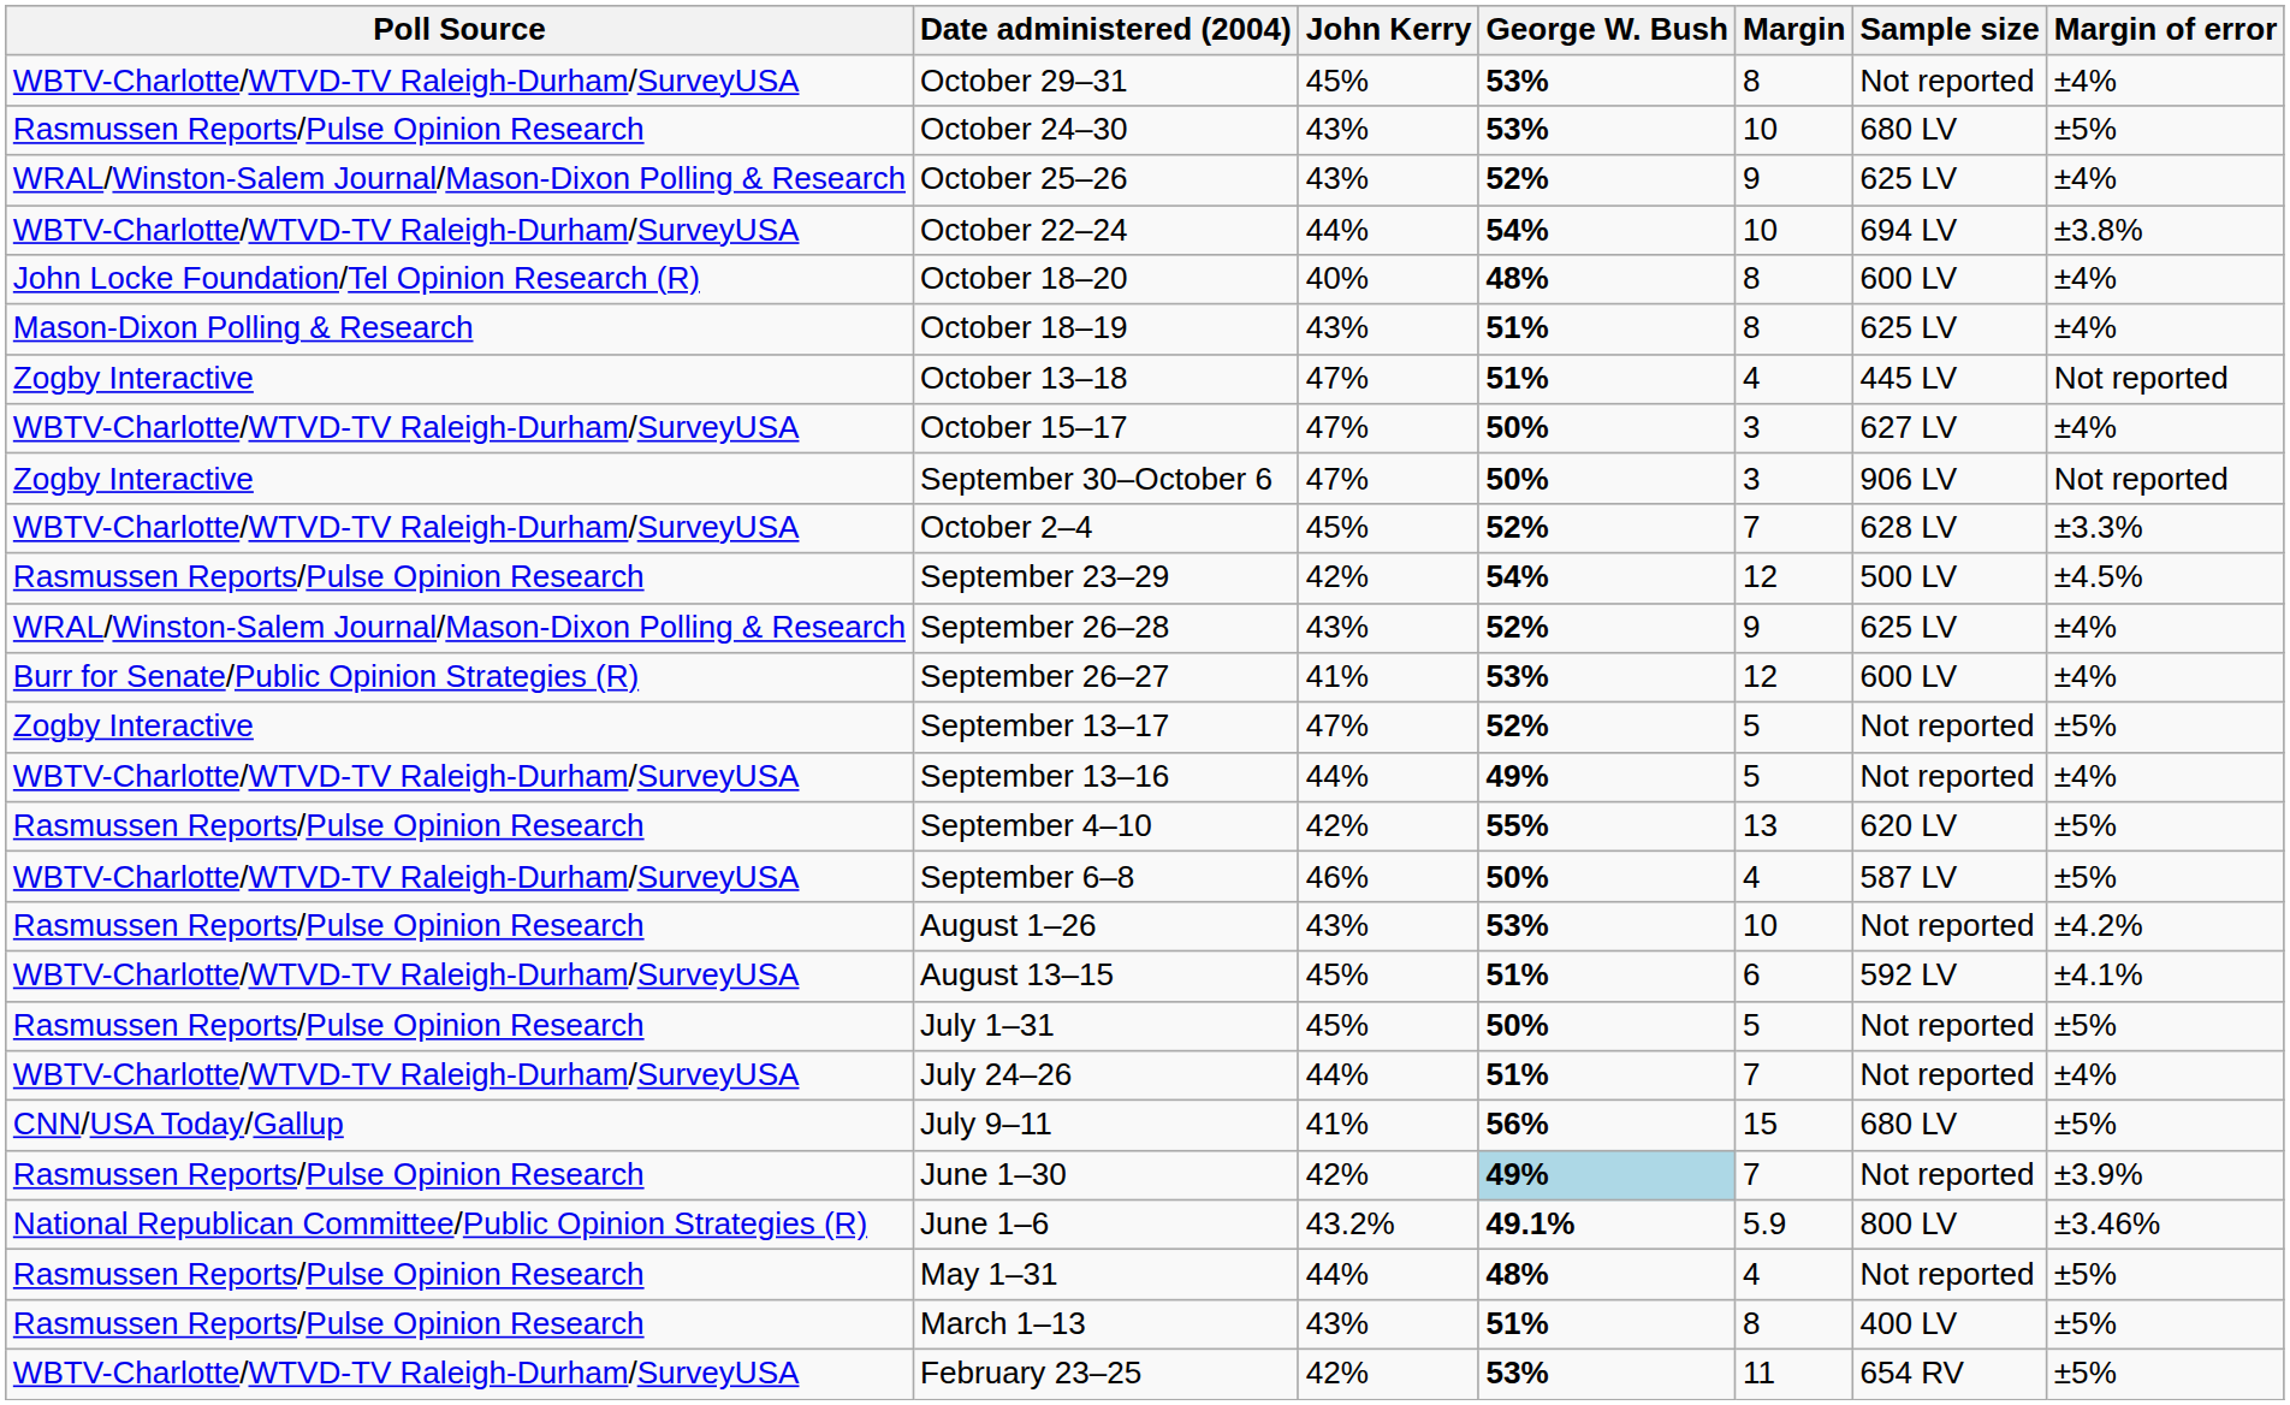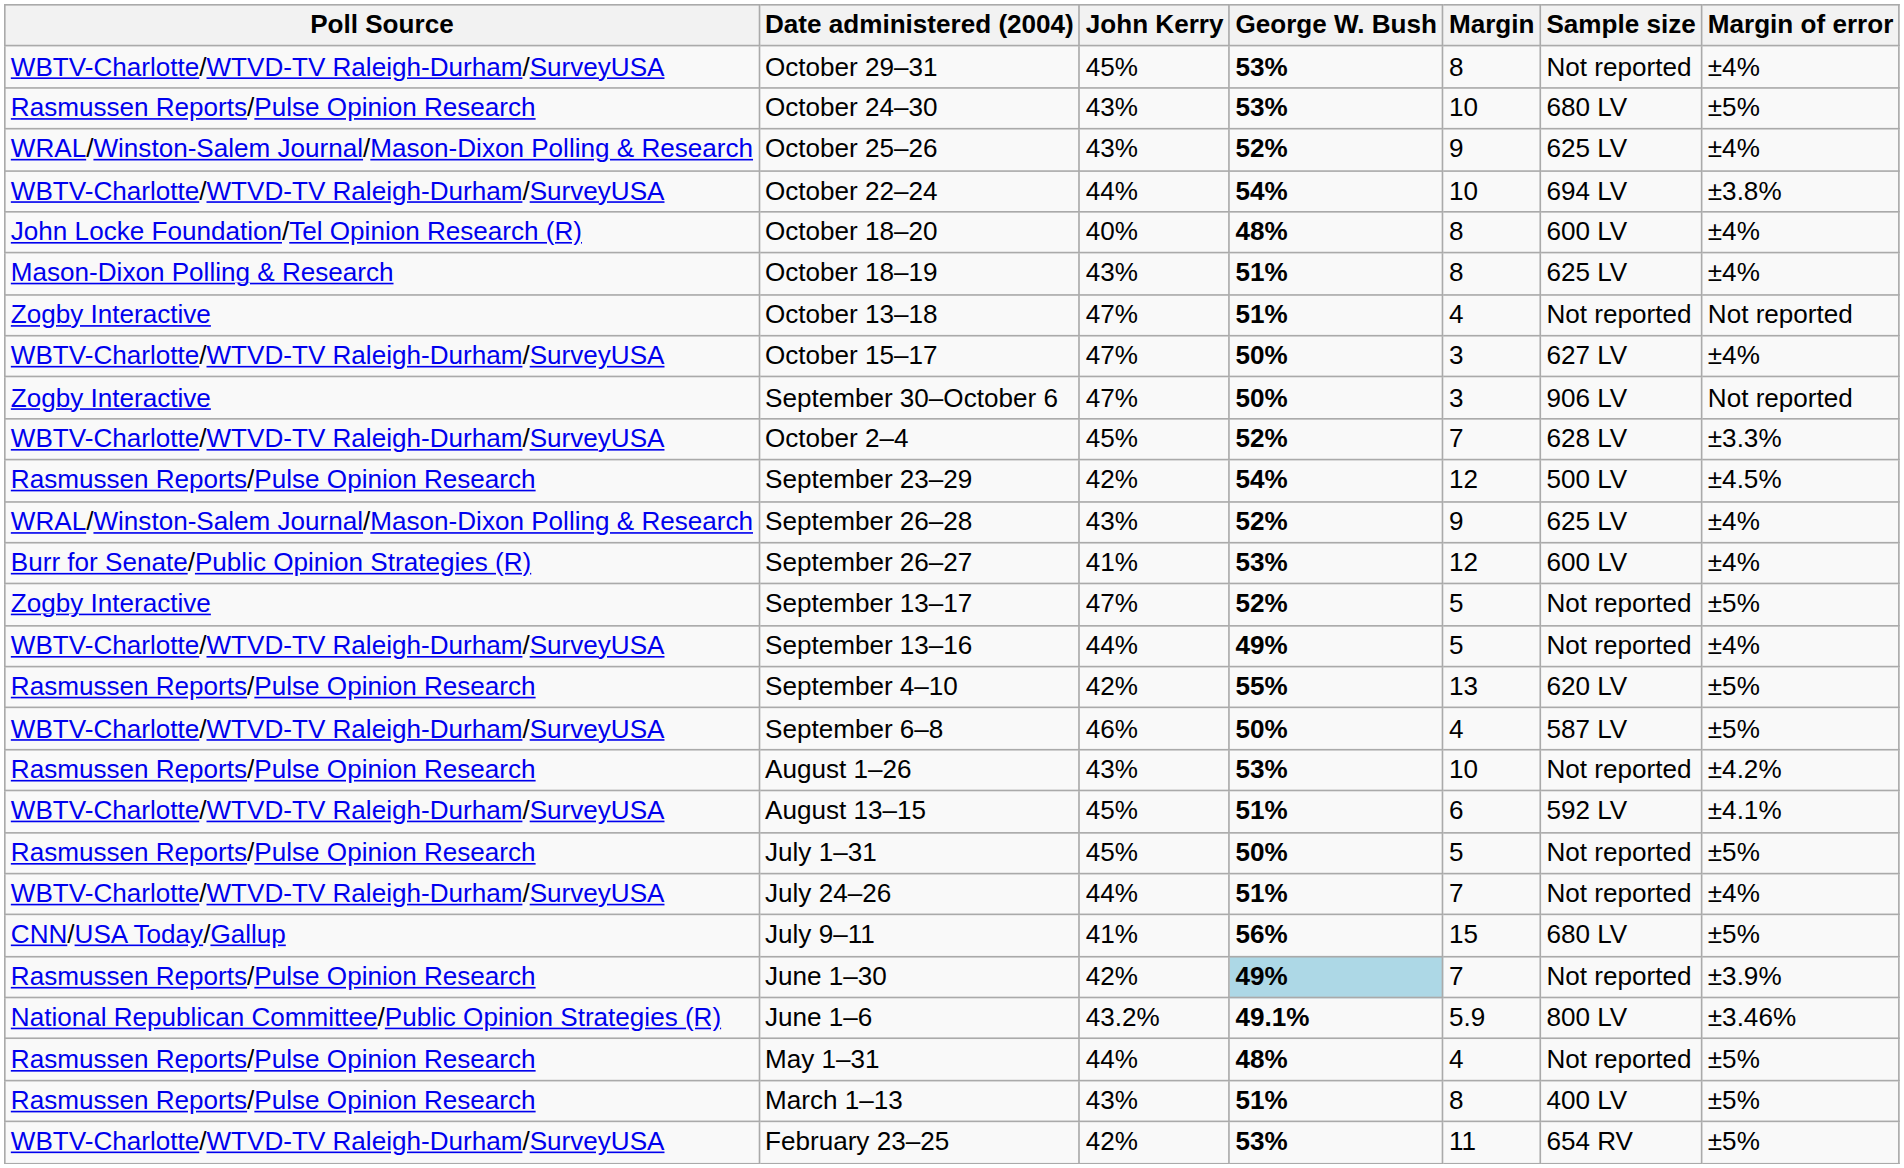October 13–18 | Sample size: 445 LV -> Not reported
